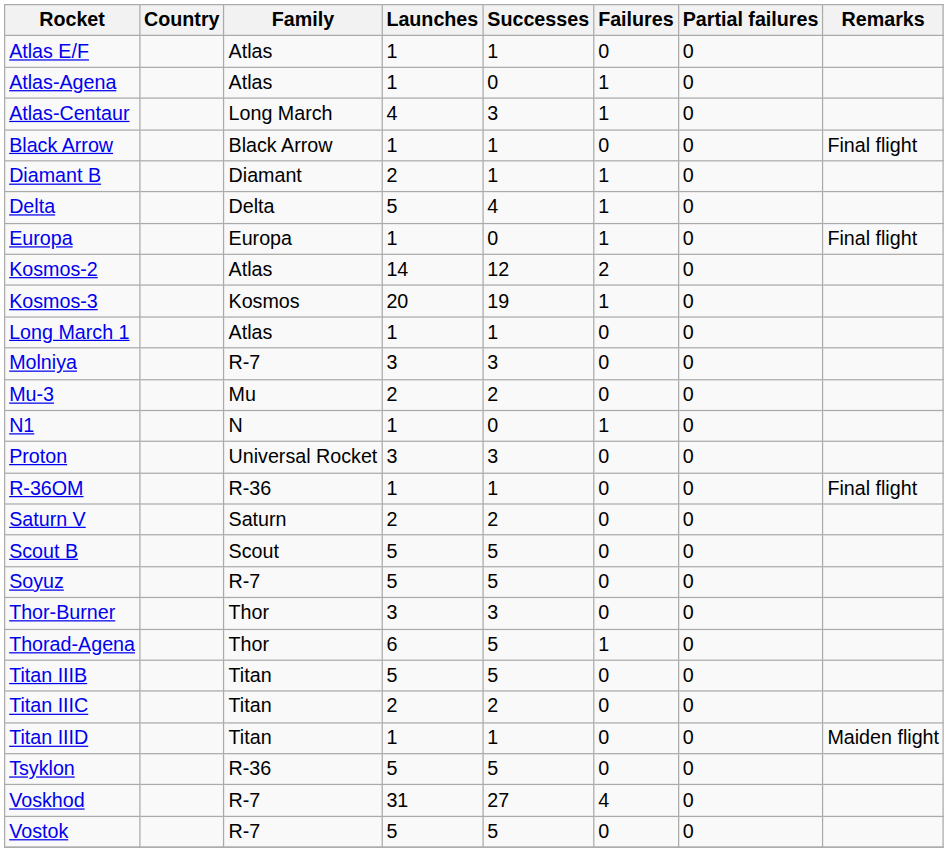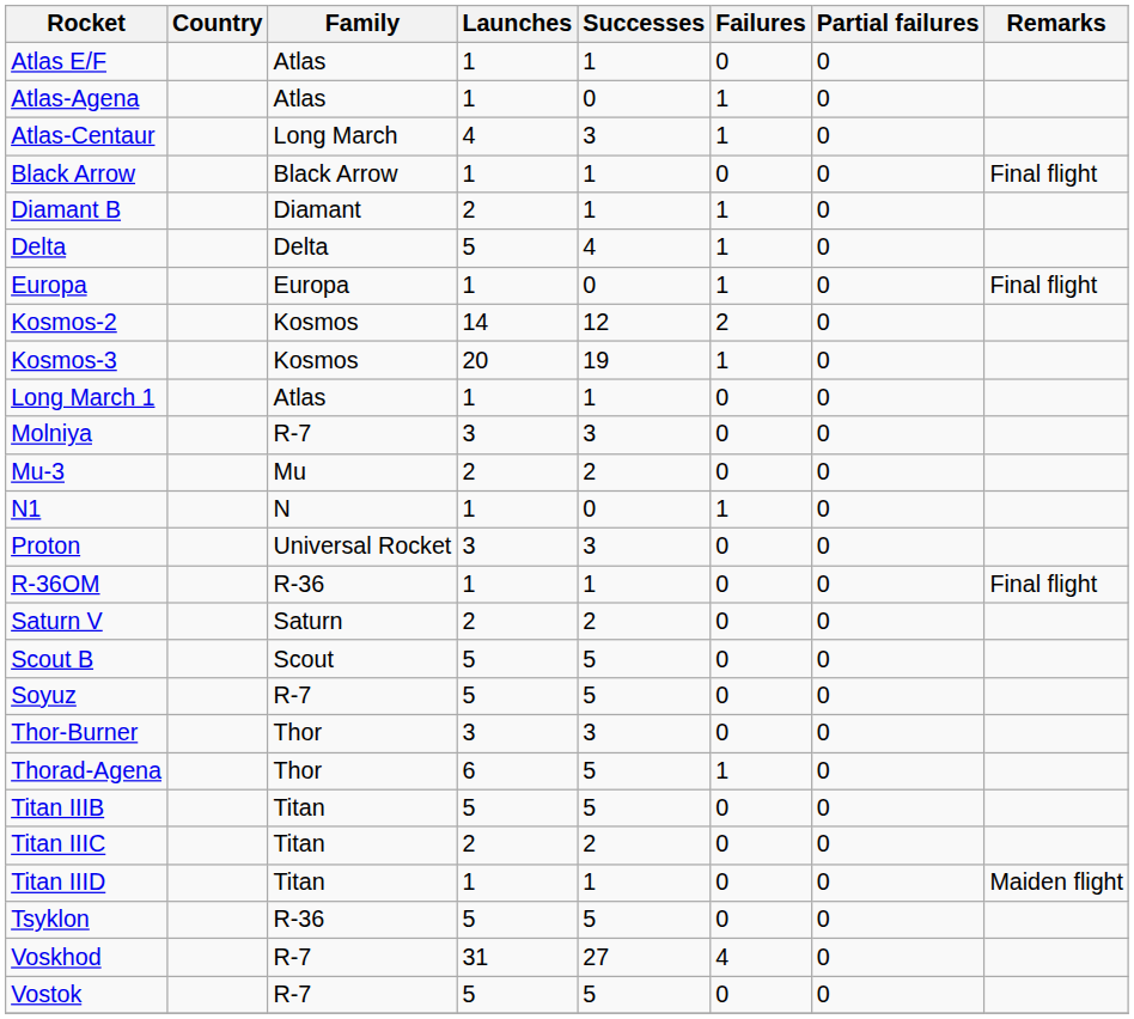Kosmos-2 | Family: Atlas -> Kosmos
